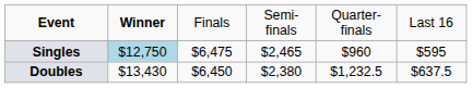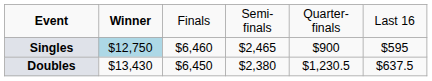Singles | column 3: $6,475 -> $6,460
Singles | column 5: $960 -> $900
Doubles | column 5: $1,232.5 -> $1,230.5
